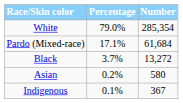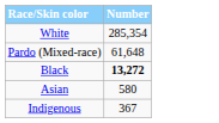- column: Percentage | 79.0% | 17.1% | 3.7% | 0.2% | 0.1%
Pardo (Mixed-race) | Number: 61,684 -> 61,648
Black | Number: normal -> bold
